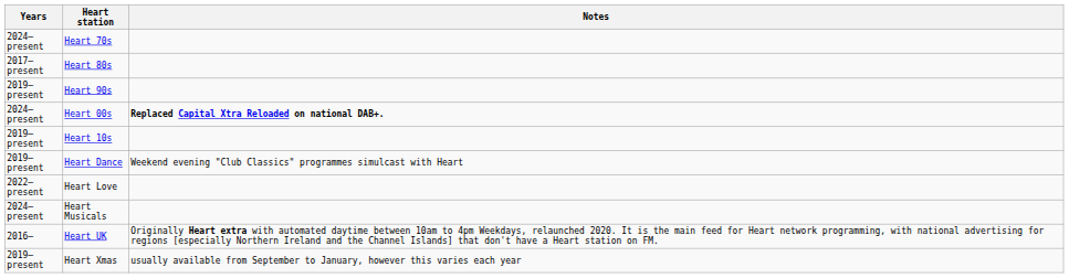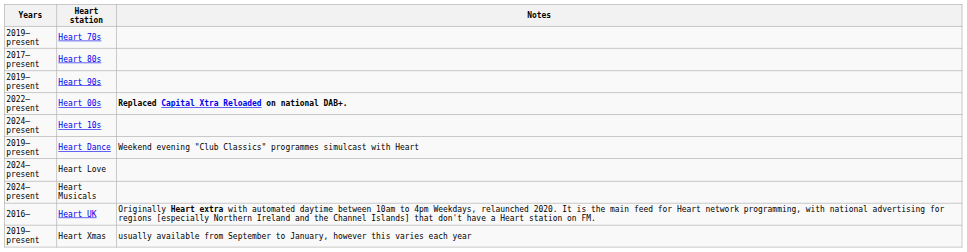Heart 70s | Years: 2024–present -> 2019–present
Heart 00s | Years: 2024–present -> 2022–present
Heart 10s | Years: 2019–present -> 2024–present
Heart Love | Years: 2022–present -> 2024–present
